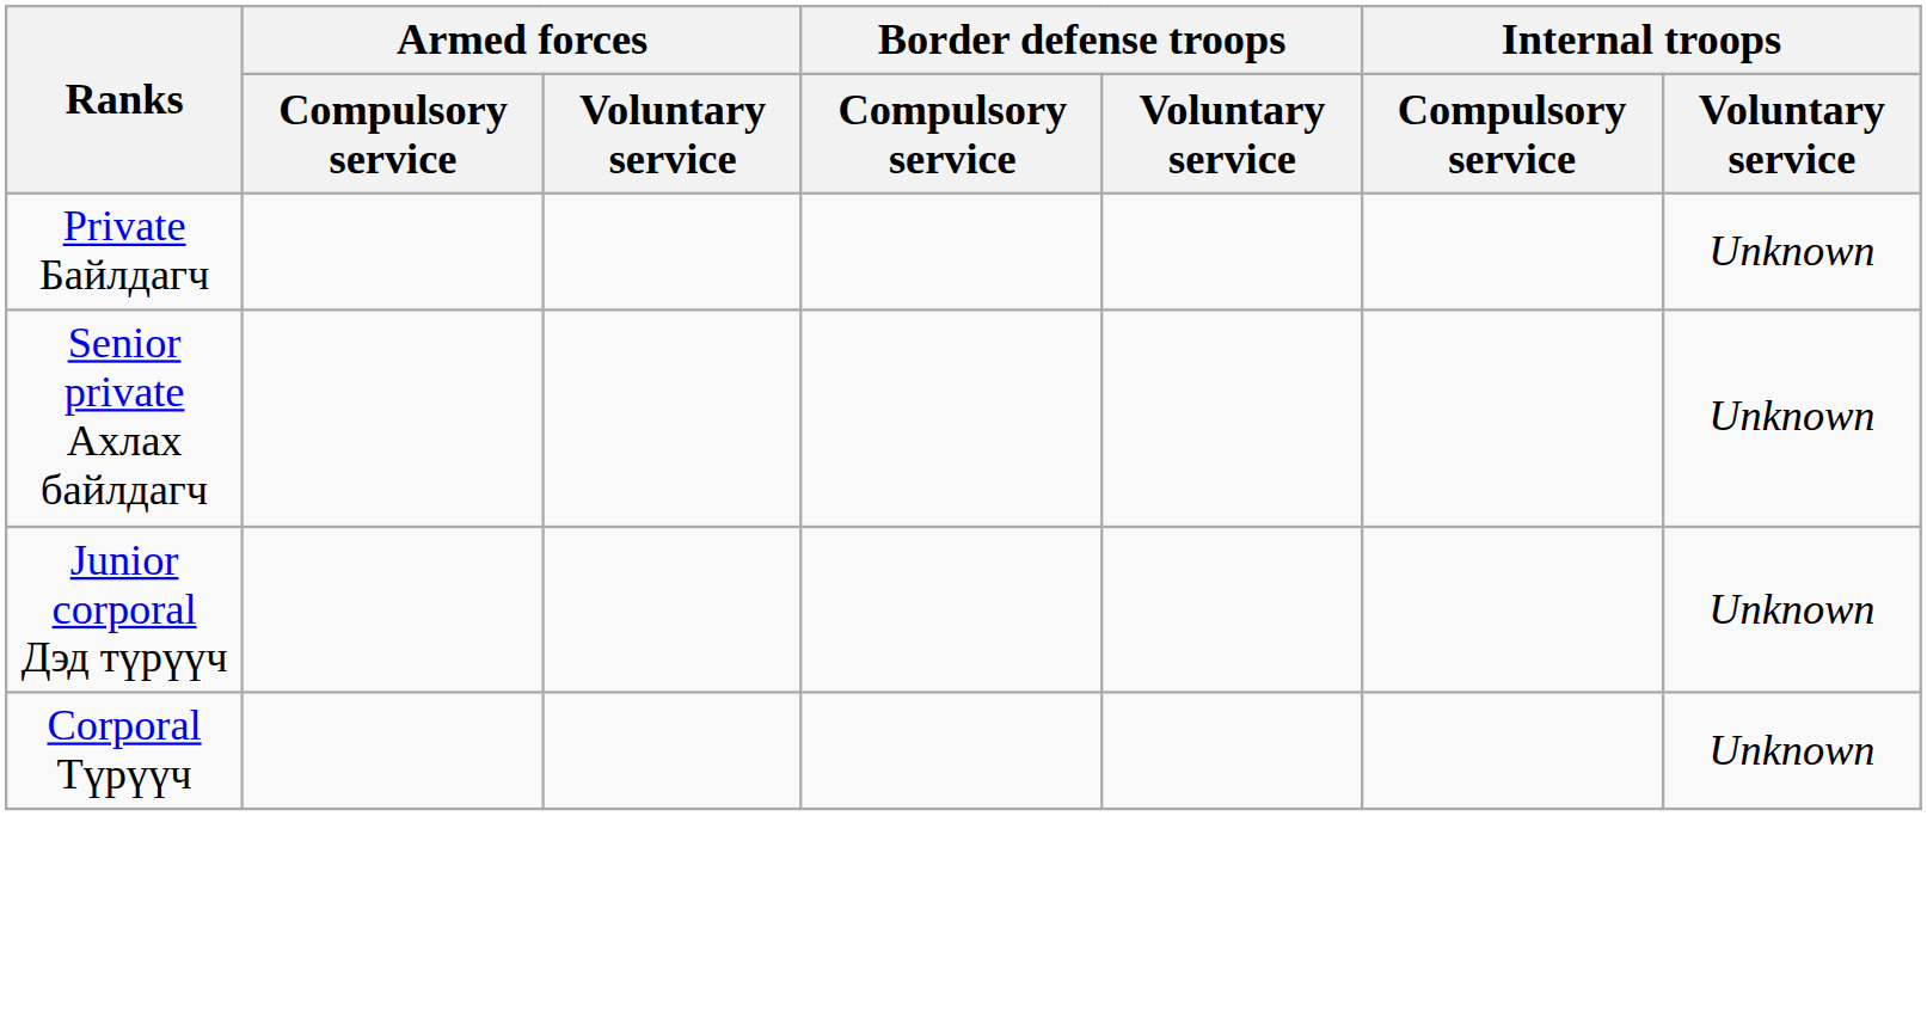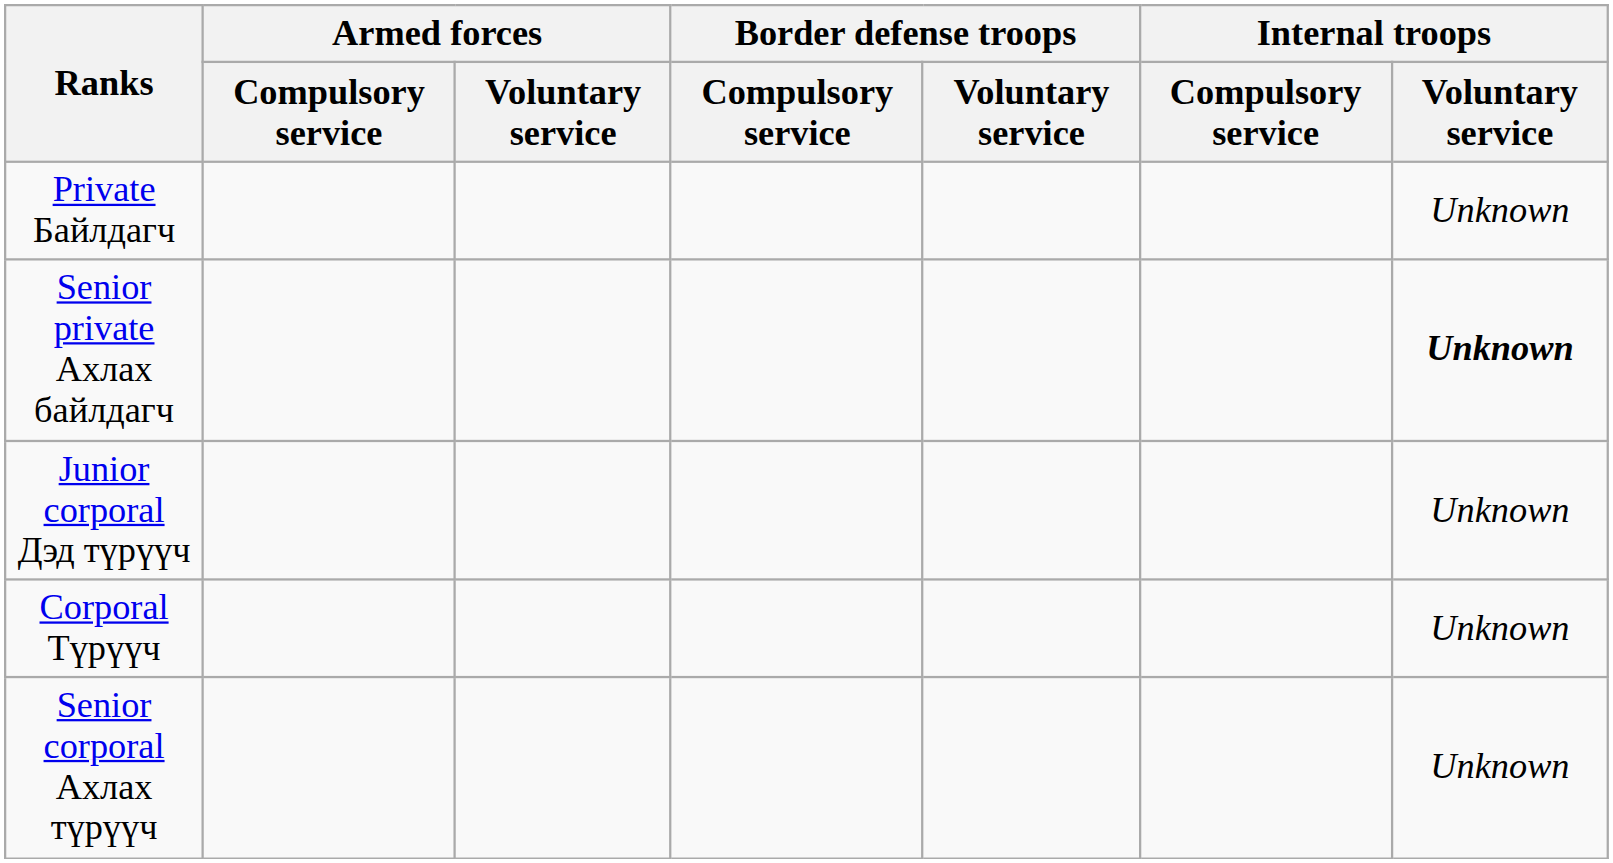Senior private Ахлах байлдагч | Internal troops / Voluntary service: normal -> bold
+ row: Senior corporal Ахлах түрүүч | Unknown
